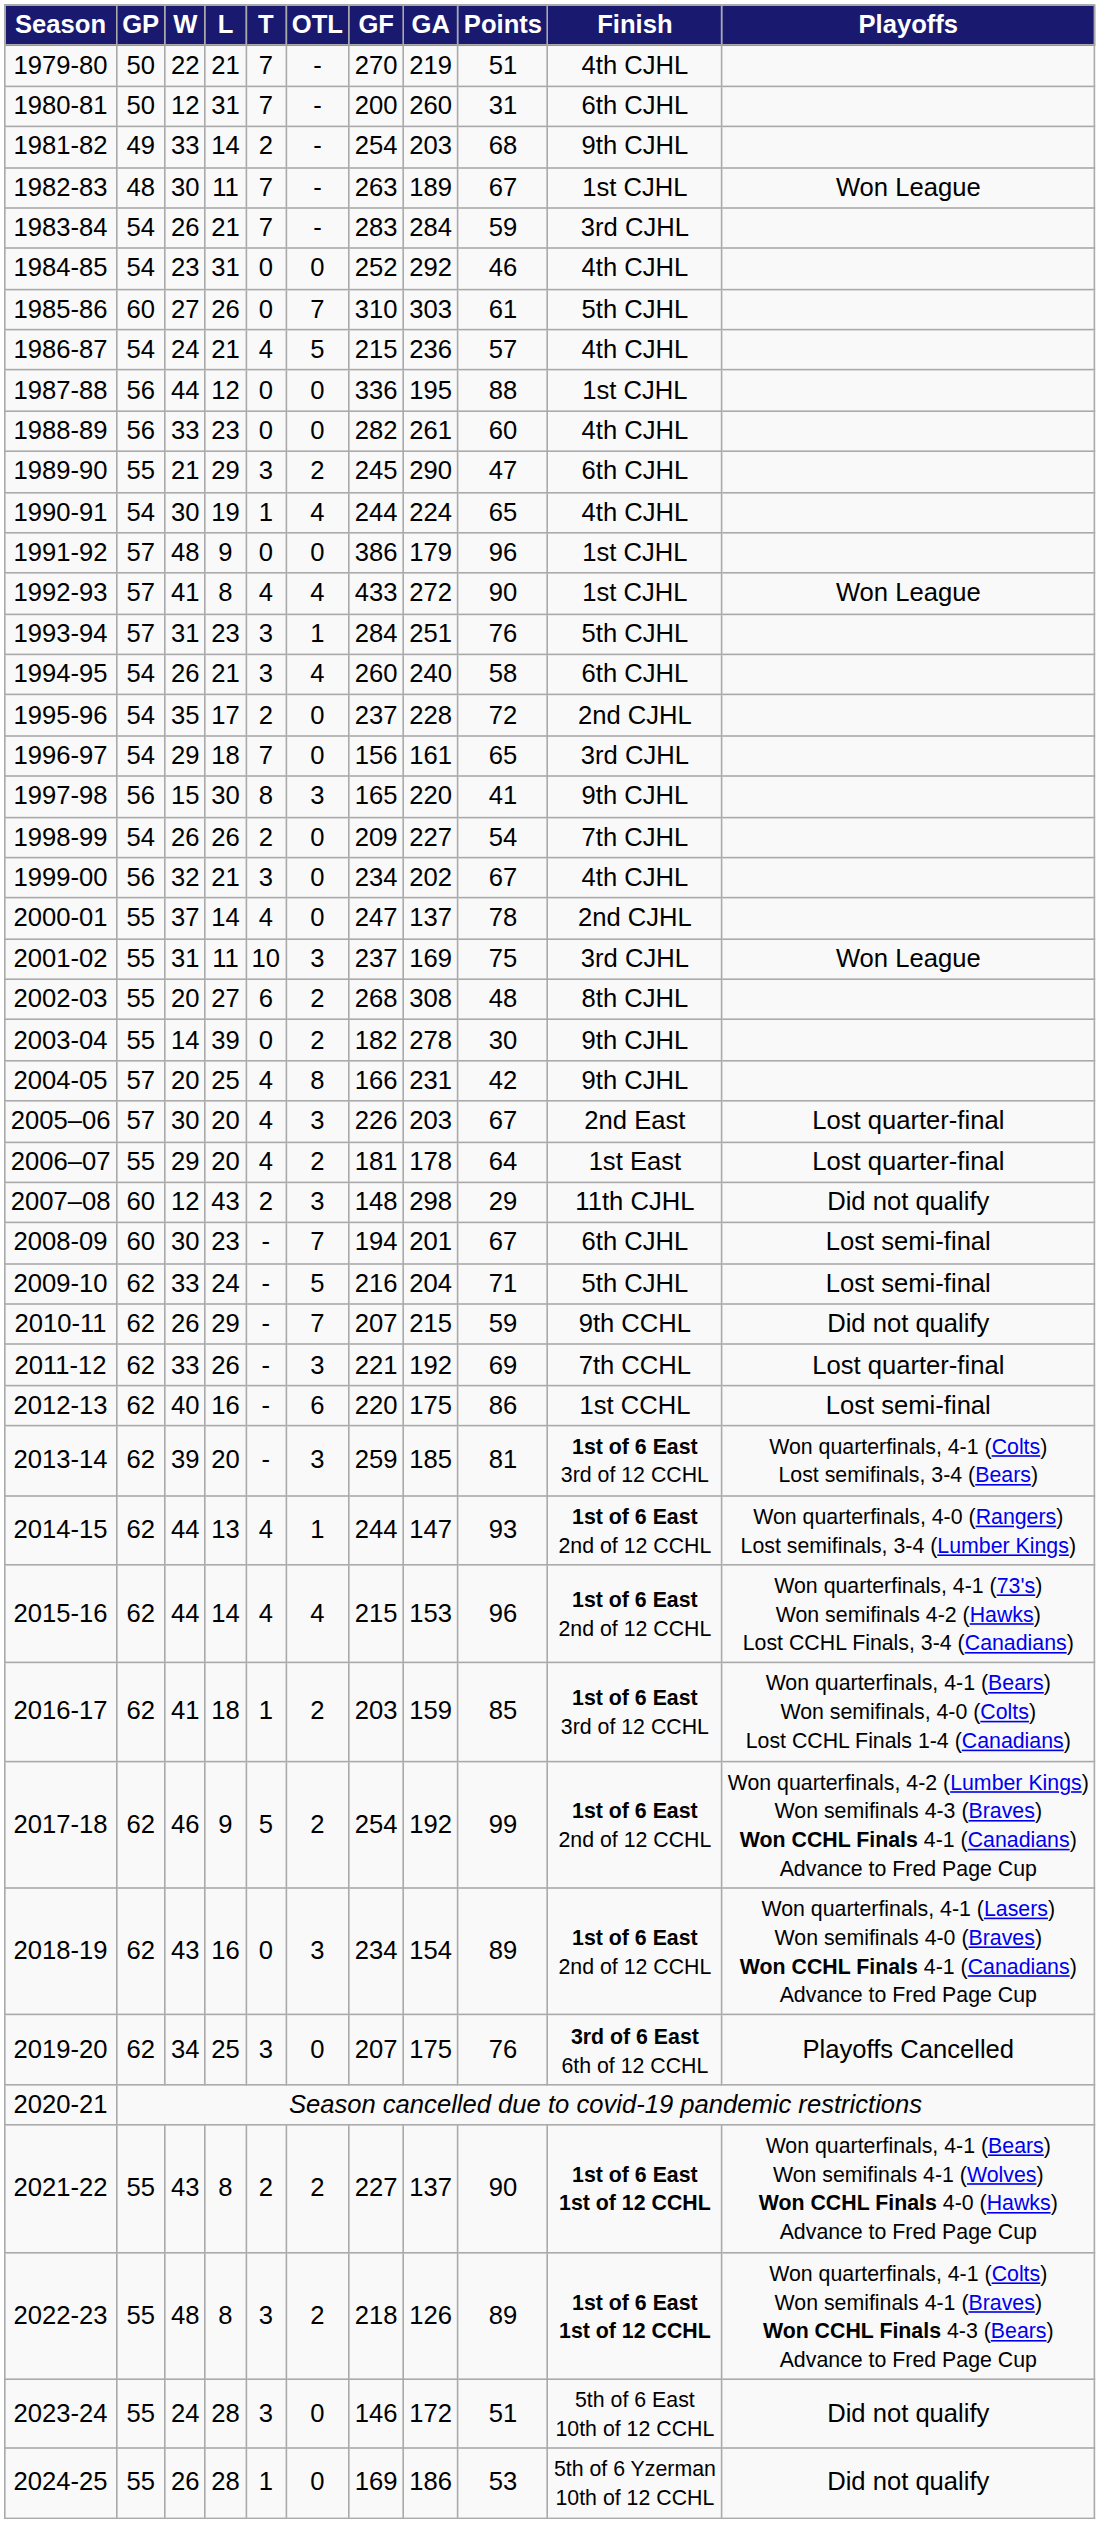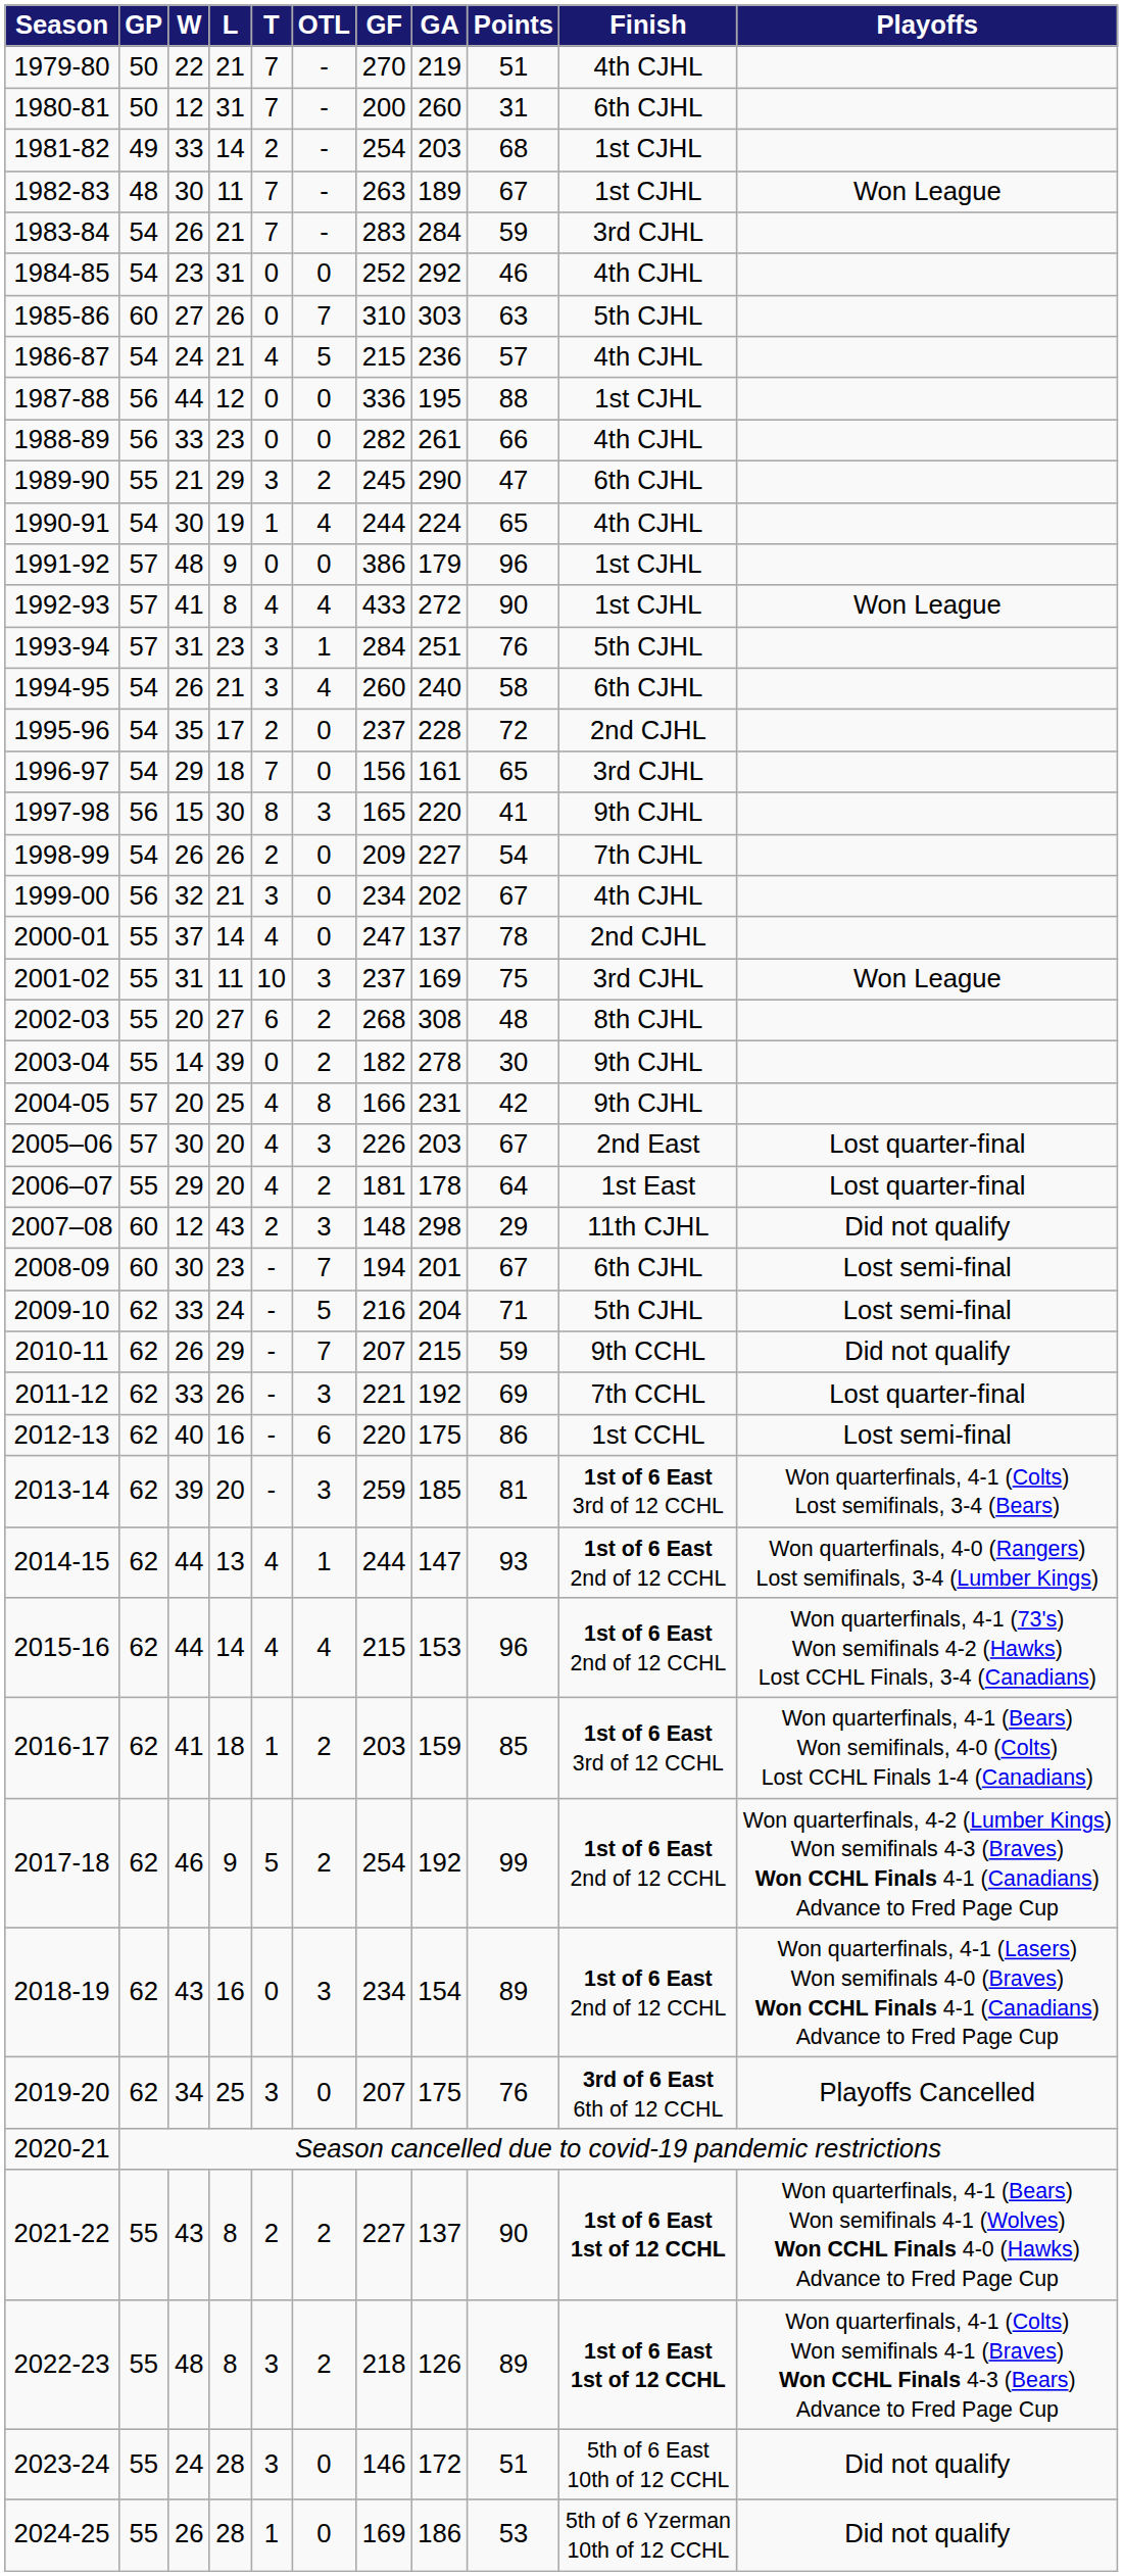1981-82 | Finish: 9th CJHL -> 1st CJHL
1985-86 | Points: 61 -> 63
1988-89 | Points: 60 -> 66
